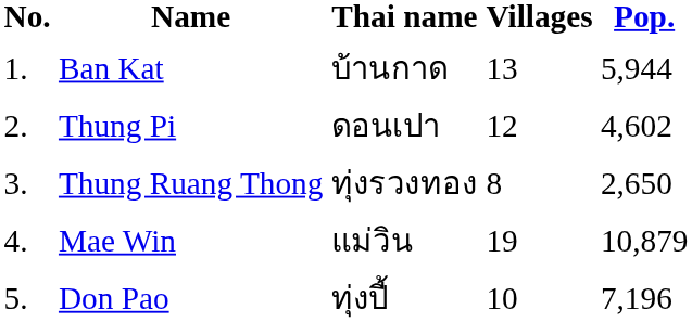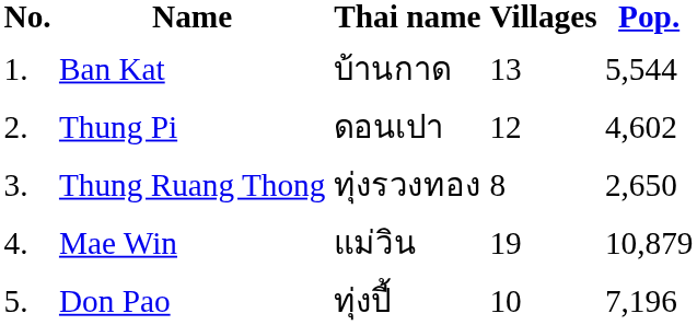Ban Kat | Pop.: 5,944 -> 5,544
